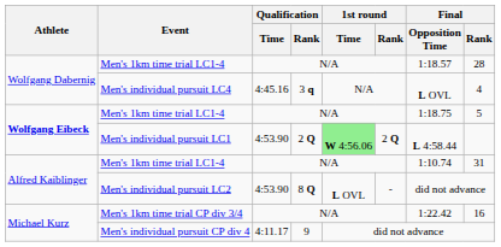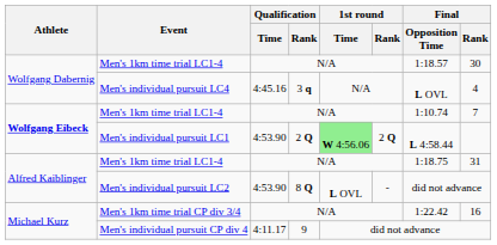Wolfgang Dabernig / Men's 1km time trial LC1-4 | Final / Rank: 28 -> 30
Wolfgang Eibeck / Men's 1km time trial LC1-4 | Final / Opposition Time: 1:18.75 -> 1:10.74
Wolfgang Eibeck / Men's 1km time trial LC1-4 | Final / Rank: 5 -> 7
Alfred Kaiblinger / Men's 1km time trial LC1-4 | Final / Opposition Time: 1:10.74 -> 1:18.75
